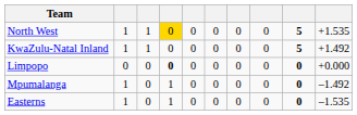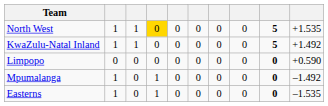Limpopo | column 4: bold -> normal
Limpopo | column 10: +0.000 -> +0.590
